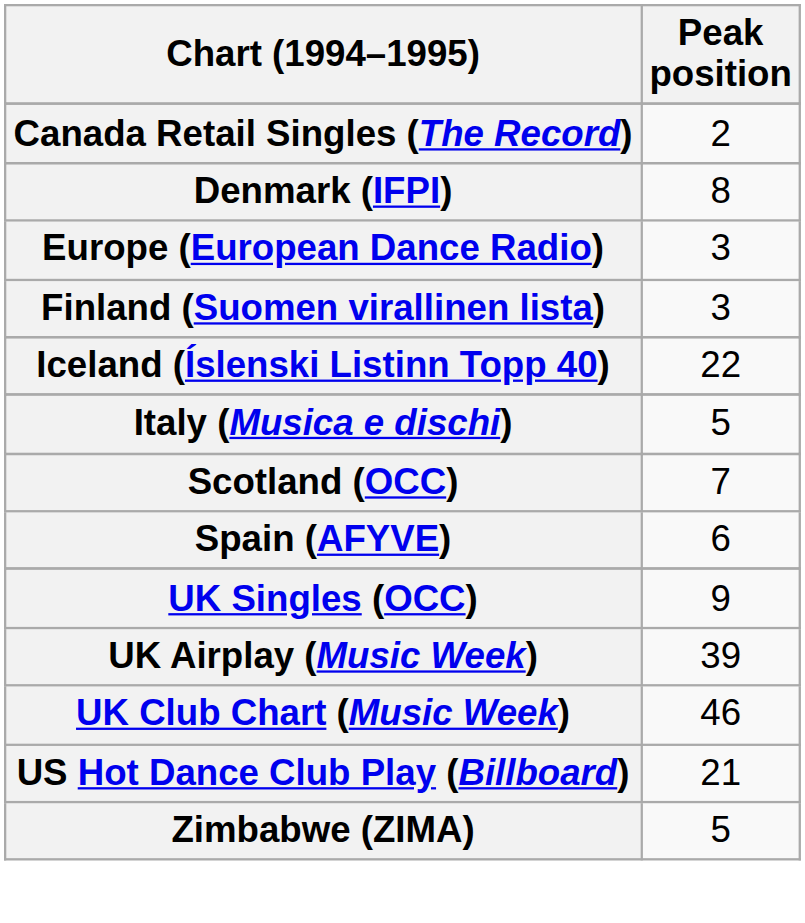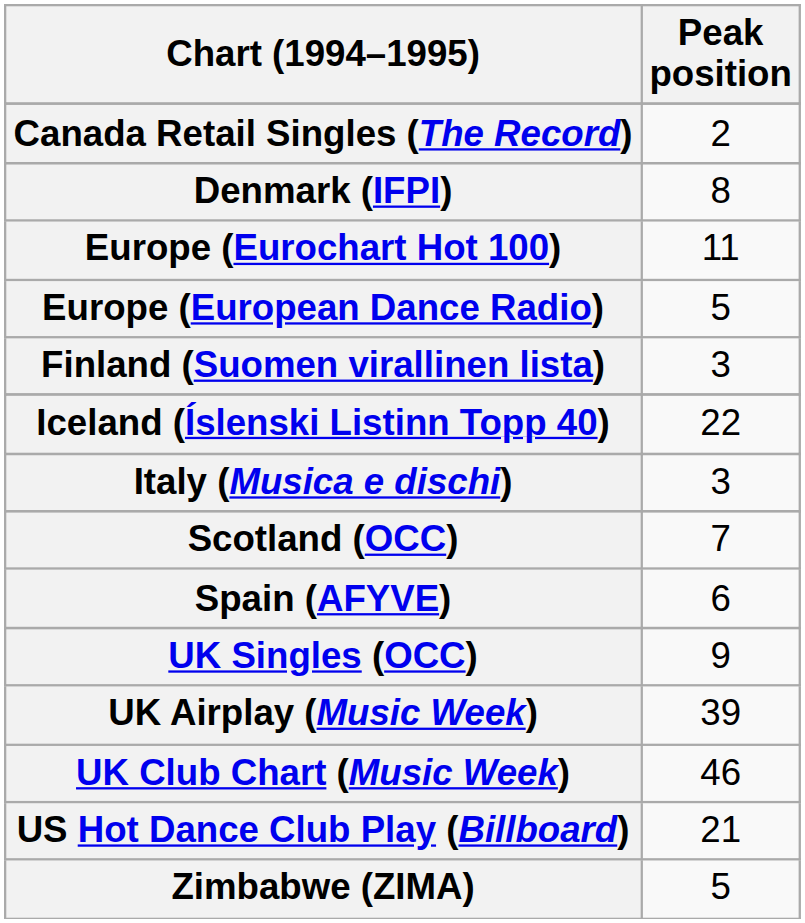+ row: Europe (Eurochart Hot 100) | 11
Europe (European Dance Radio) | Peak position: 3 -> 5
Italy (Musica e dischi) | Peak position: 5 -> 3
